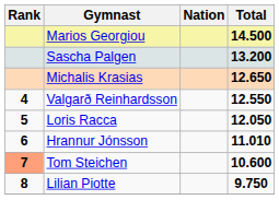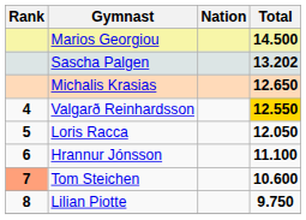Sascha Palgen | Total: 13.200 -> 13.202
Valgarð Reinhardsson | Total: no background -> gold background
Hrannur Jónsson | Total: 11.010 -> 11.100
